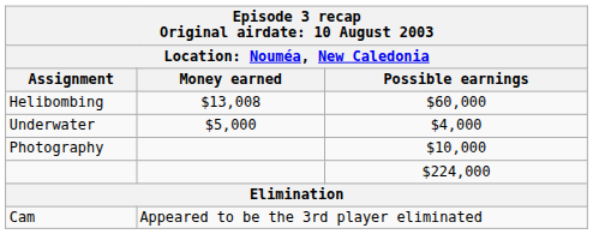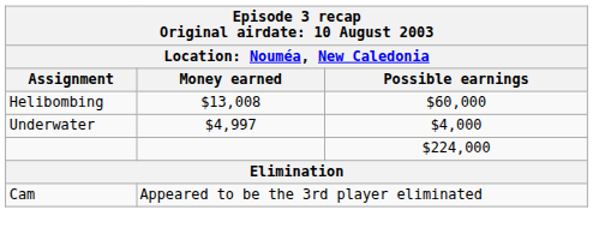Underwater | Money earned: $5,000 -> $4,997
- row: Photography | $10,000
